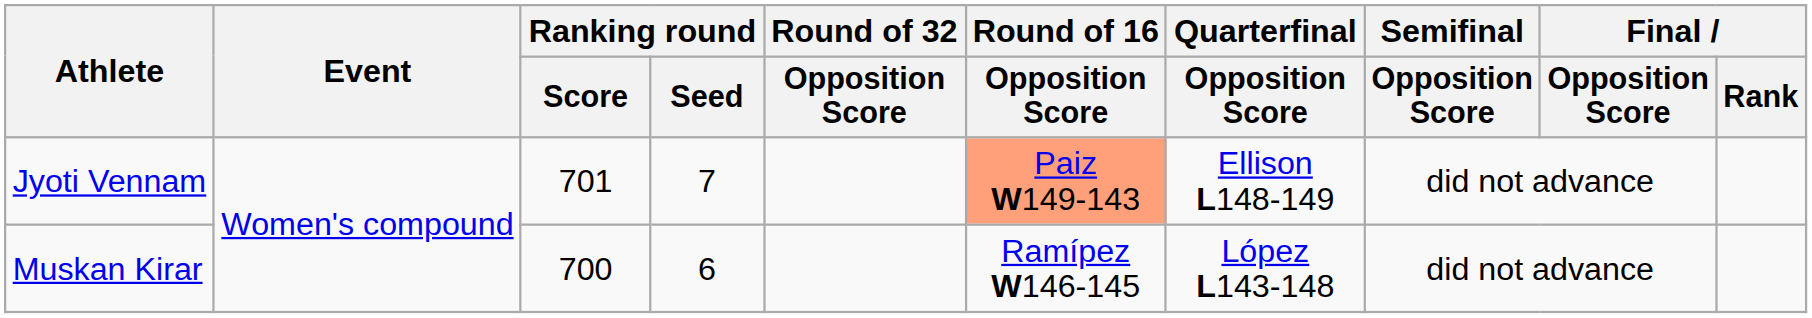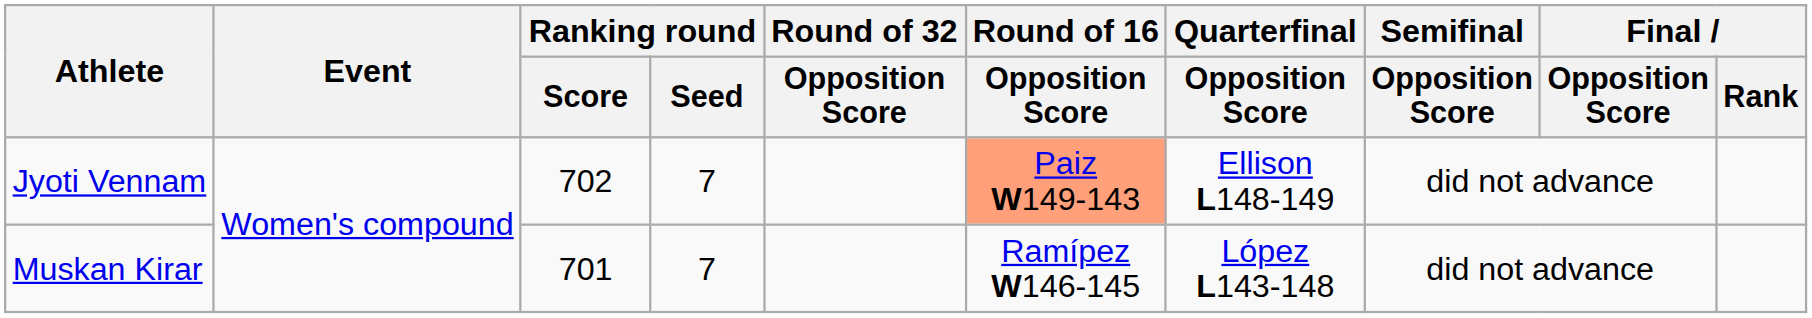Jyoti Vennam | Ranking round / Score: 701 -> 702
Muskan Kirar | Ranking round / Score: 700 -> 701
Muskan Kirar | Ranking round / Seed: 6 -> 7
